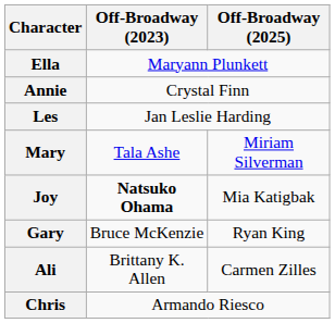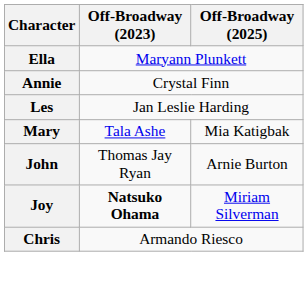Mary | Off-Broadway (2025): Miriam Silverman -> Mia Katigbak
+ row: John | Thomas Jay Ryan | Arnie Burton
Joy | Off-Broadway (2025): Mia Katigbak -> Miriam Silverman
- row: Gary | Bruce McKenzie | Ryan King
- row: Ali | Brittany K. Allen | Carmen Zilles
